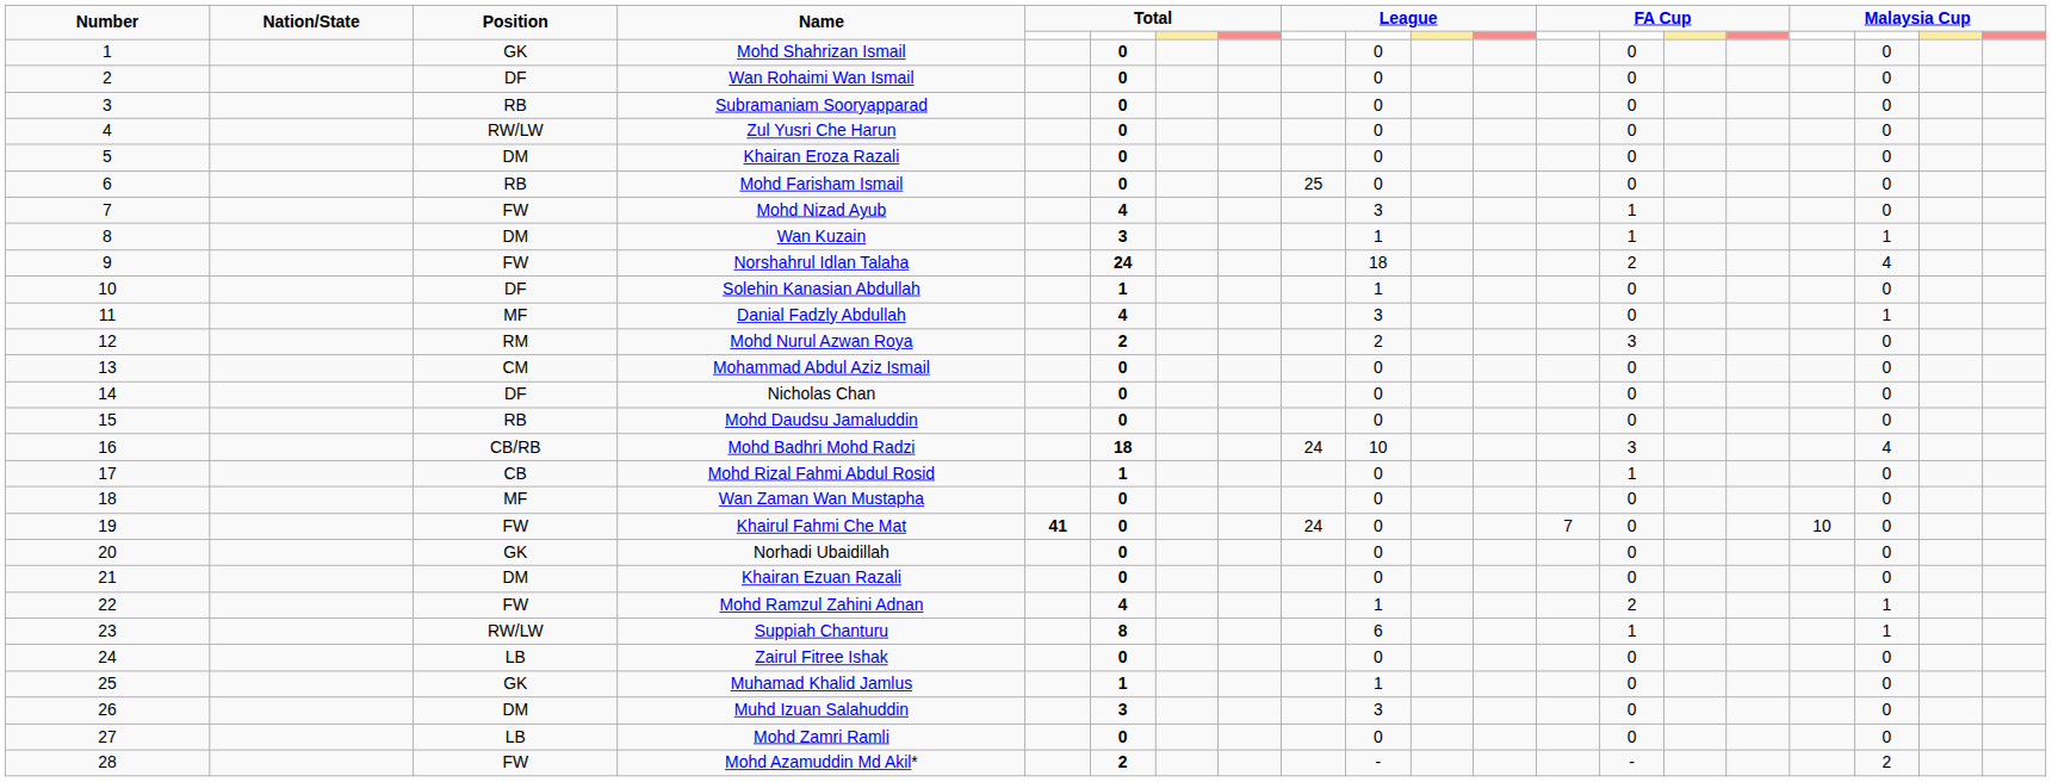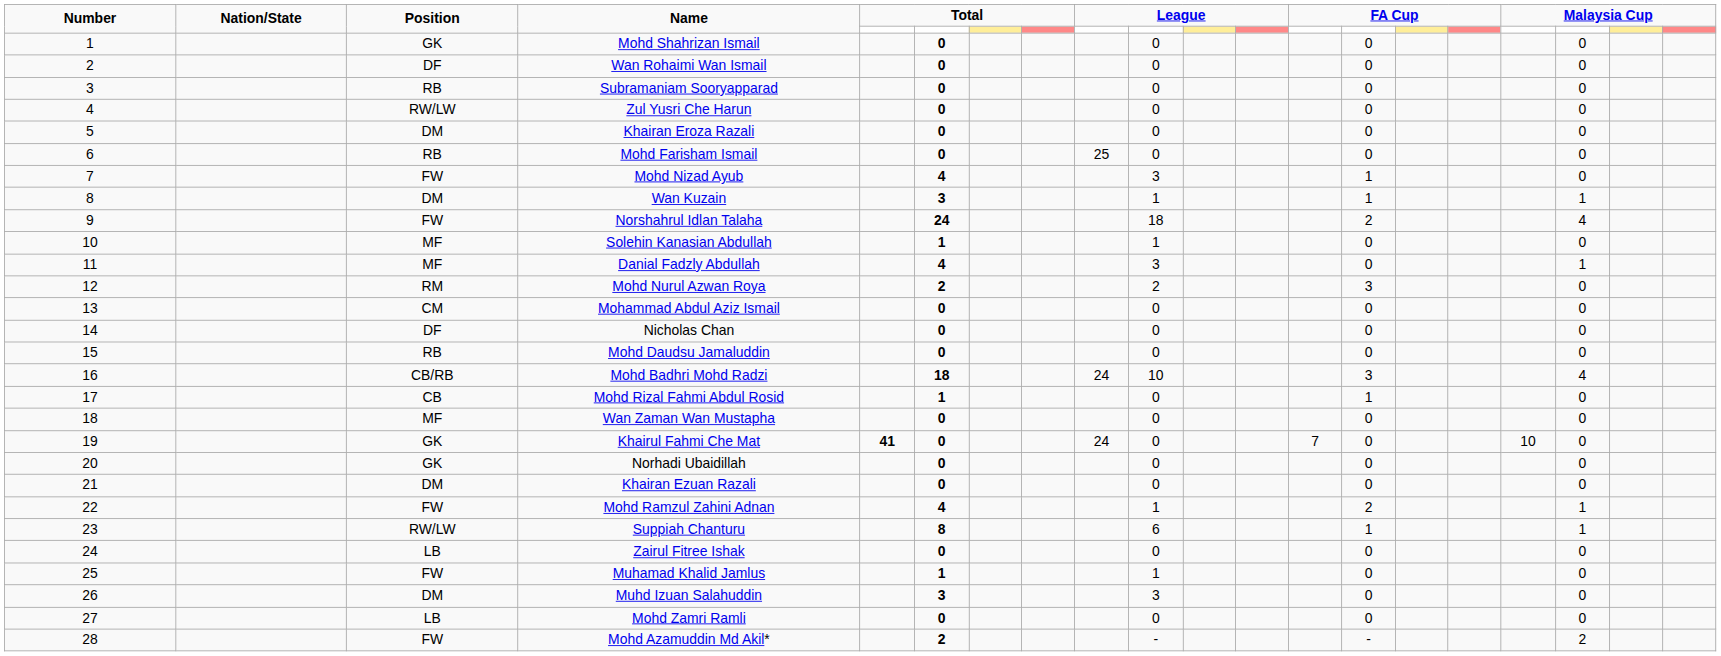Solehin Kanasian Abdullah | Position: DF -> MF
Khairul Fahmi Che Mat | Position: FW -> GK
Muhamad Khalid Jamlus | Position: GK -> FW
